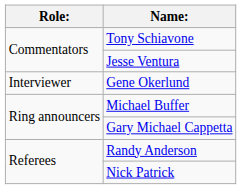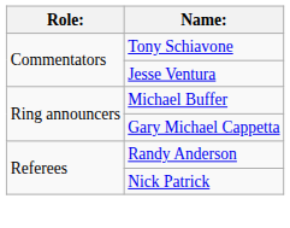- row: Interviewer | Gene Okerlund
